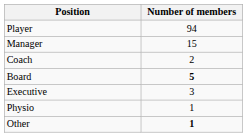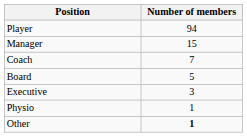Coach | Number of members: 2 -> 7
Board | Number of members: bold -> normal
